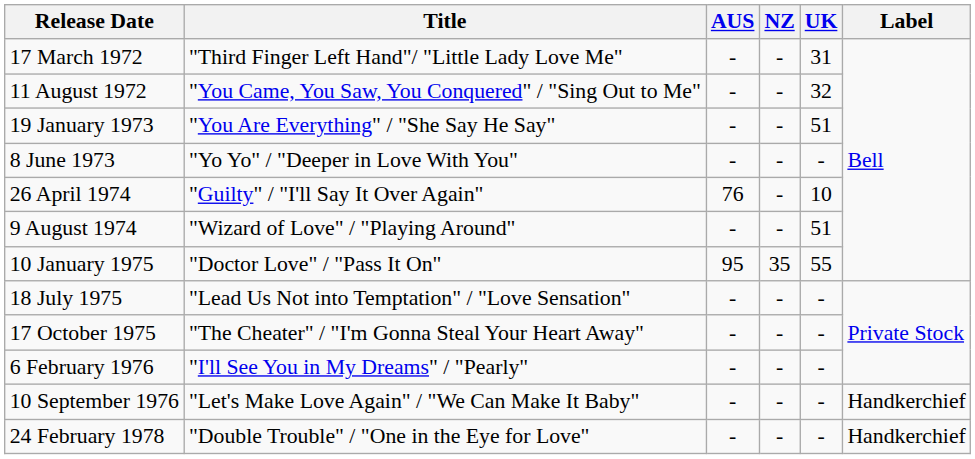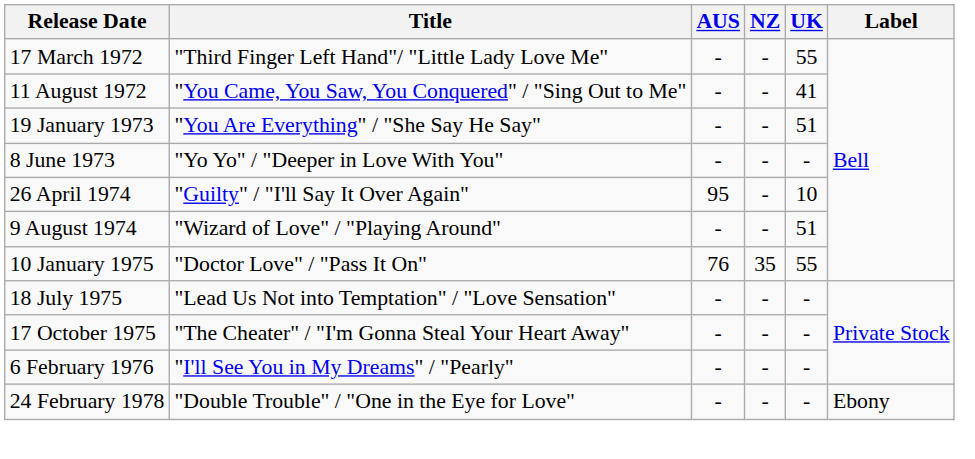17 March 1972 | UK: 31 -> 55
11 August 1972 | UK: 32 -> 41
26 April 1974 | AUS: 76 -> 95
10 January 1975 | AUS: 95 -> 76
- row: 10 September 1976 | "Let's Make Love Again" / "We Can Make It Baby" | - | - | - | Handkerchief
24 February 1978 | Label: Handkerchief -> Ebony
